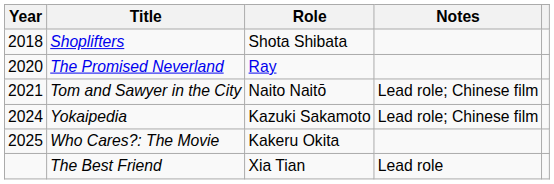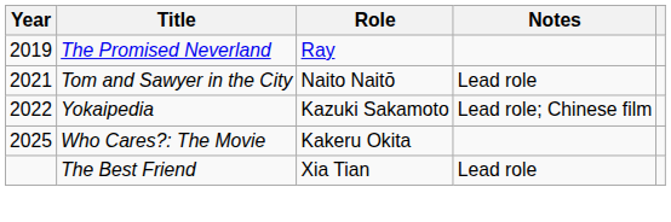- row: 2018 | Shoplifters | Shota Shibata
The Promised Neverland | Year: 2020 -> 2019
Tom and Sawyer in the City | Notes: Lead role; Chinese film -> Lead role
Yokaipedia | Year: 2024 -> 2022
